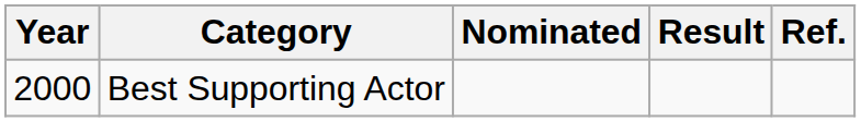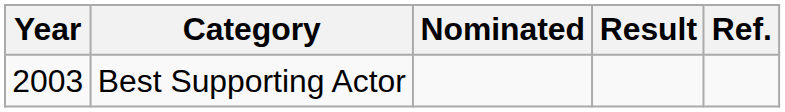Best Supporting Actor | Year: 2000 -> 2003
